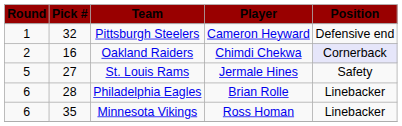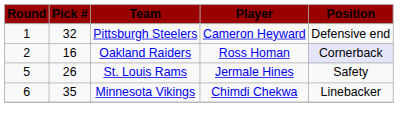Oakland Raiders | Player: Chimdi Chekwa -> Ross Homan
St. Louis Rams | Pick #: 27 -> 26
- row: 6 | 28 | Philadelphia Eagles | Brian Rolle | Linebacker
Minnesota Vikings | Player: Ross Homan -> Chimdi Chekwa
